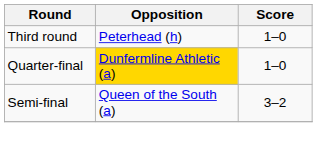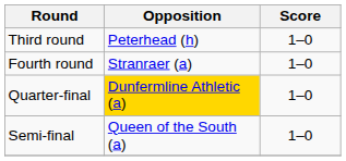+ row: Fourth round | Stranraer (a) | 1–0
Semi-final | Score: 3–2 -> 1–0
